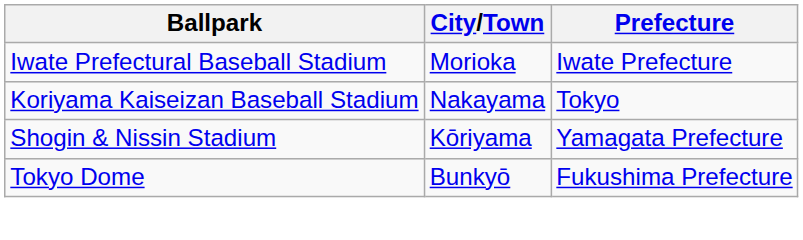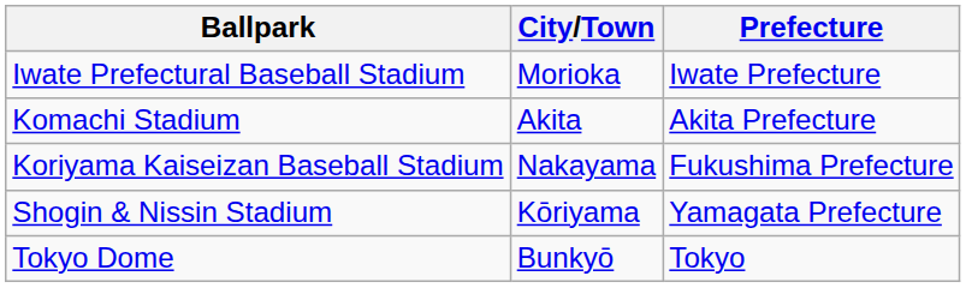+ row: Komachi Stadium | Akita | Akita Prefecture
Koriyama Kaiseizan Baseball Stadium | Prefecture: Tokyo -> Fukushima Prefecture
Tokyo Dome | Prefecture: Fukushima Prefecture -> Tokyo
